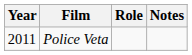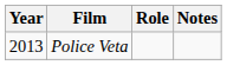Police Veta | Year: 2011 -> 2013
